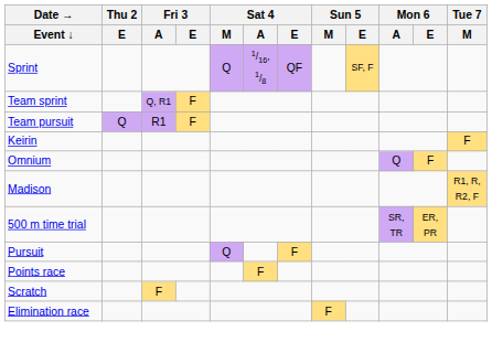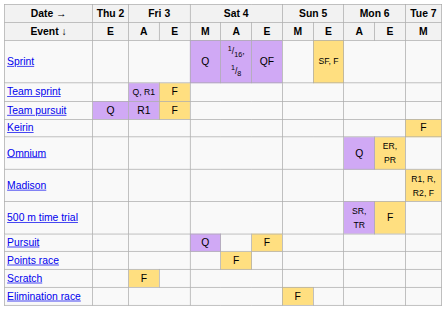Omnium | Mon 6 / E: F -> ER, PR
500 m time trial | Mon 6 / E: ER, PR -> F
